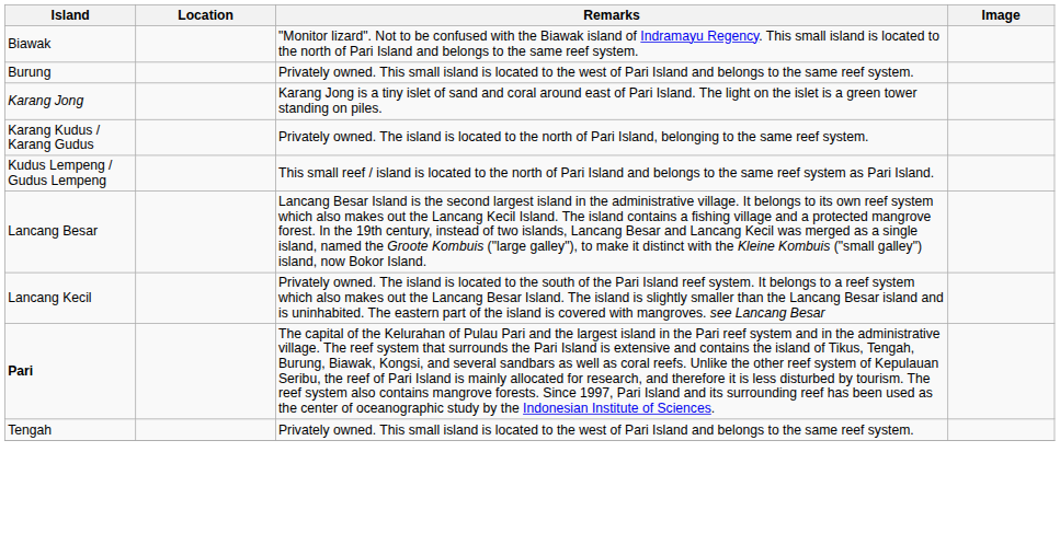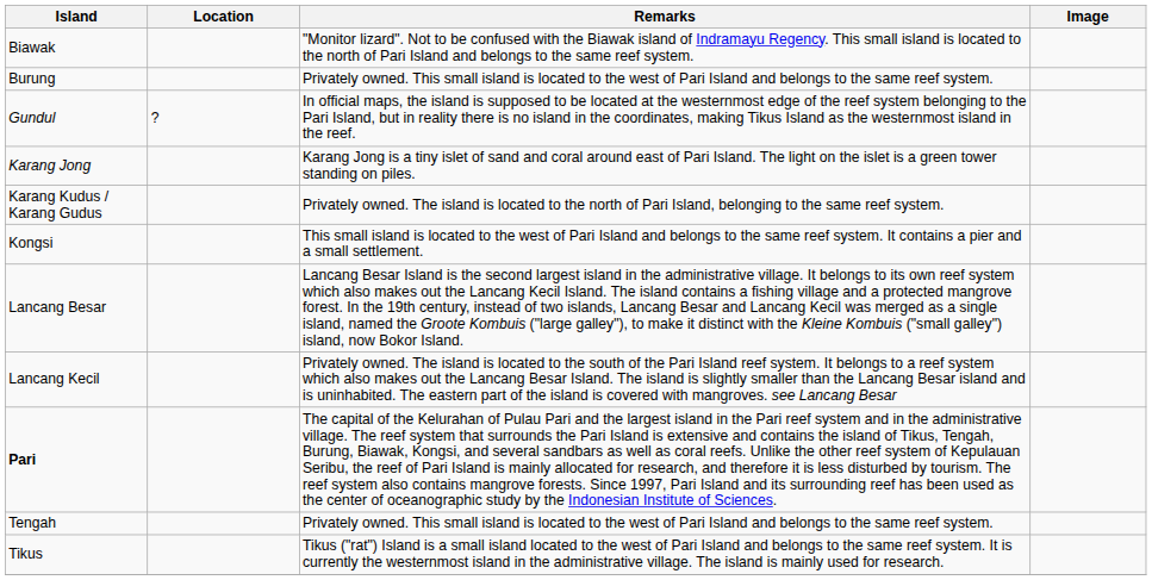+ row: Gundul | ? | In official maps, the island is supposed to be located at the westernmost edge of the reef system belonging to the Pari Island, but in reality there is no island in the coordinates, making Tikus Island as the westernmost island in the reef.
+ row: Kongsi | This small island is located to the west of Pari Island and belongs to the same reef system. It contains a pier and a small settlement.
- row: Kudus Lempeng / Gudus Lempeng | This small reef / island is located to the north of Pari Island and belongs to the same reef system as Pari Island.
+ row: Tikus | Tikus ("rat") Island is a small island located to the west of Pari Island and belongs to the same reef system. It is currently the westernmost island in the administrative village. The island is mainly used for research.
